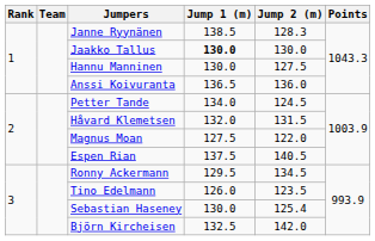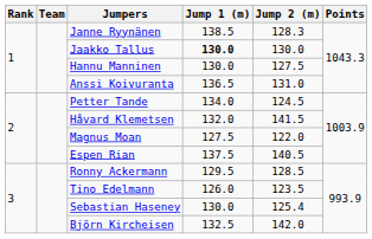Anssi Koivuranta | Jump 2 (m): 136.0 -> 131.0
Håvard Klemetsen | Jump 2 (m): 131.5 -> 141.5
Ronny Ackermann | Jump 2 (m): 134.5 -> 128.5
